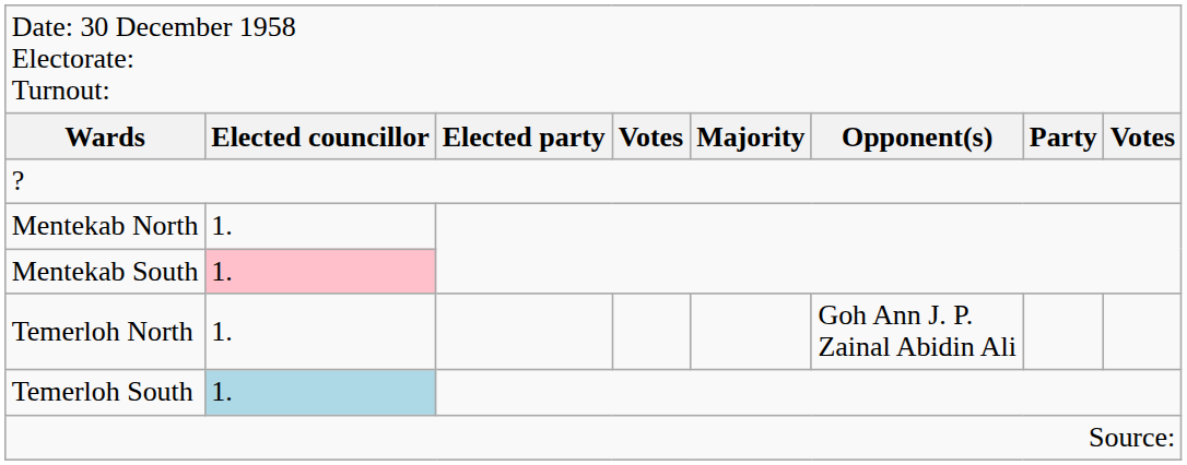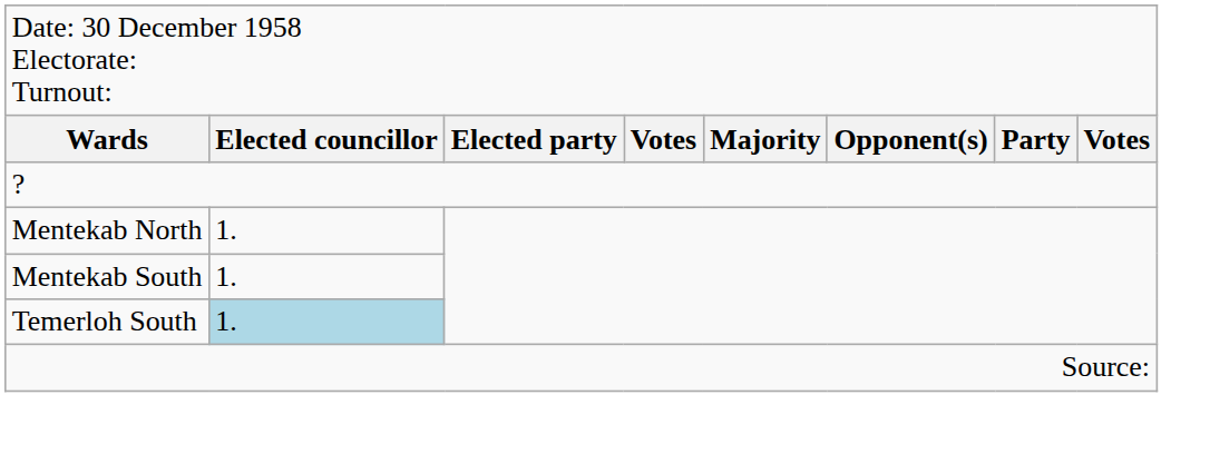Mentekab South | column 2: pink background -> no background
- row: Temerloh North | 1. | Goh Ann J. P. Zainal Abidin Ali
